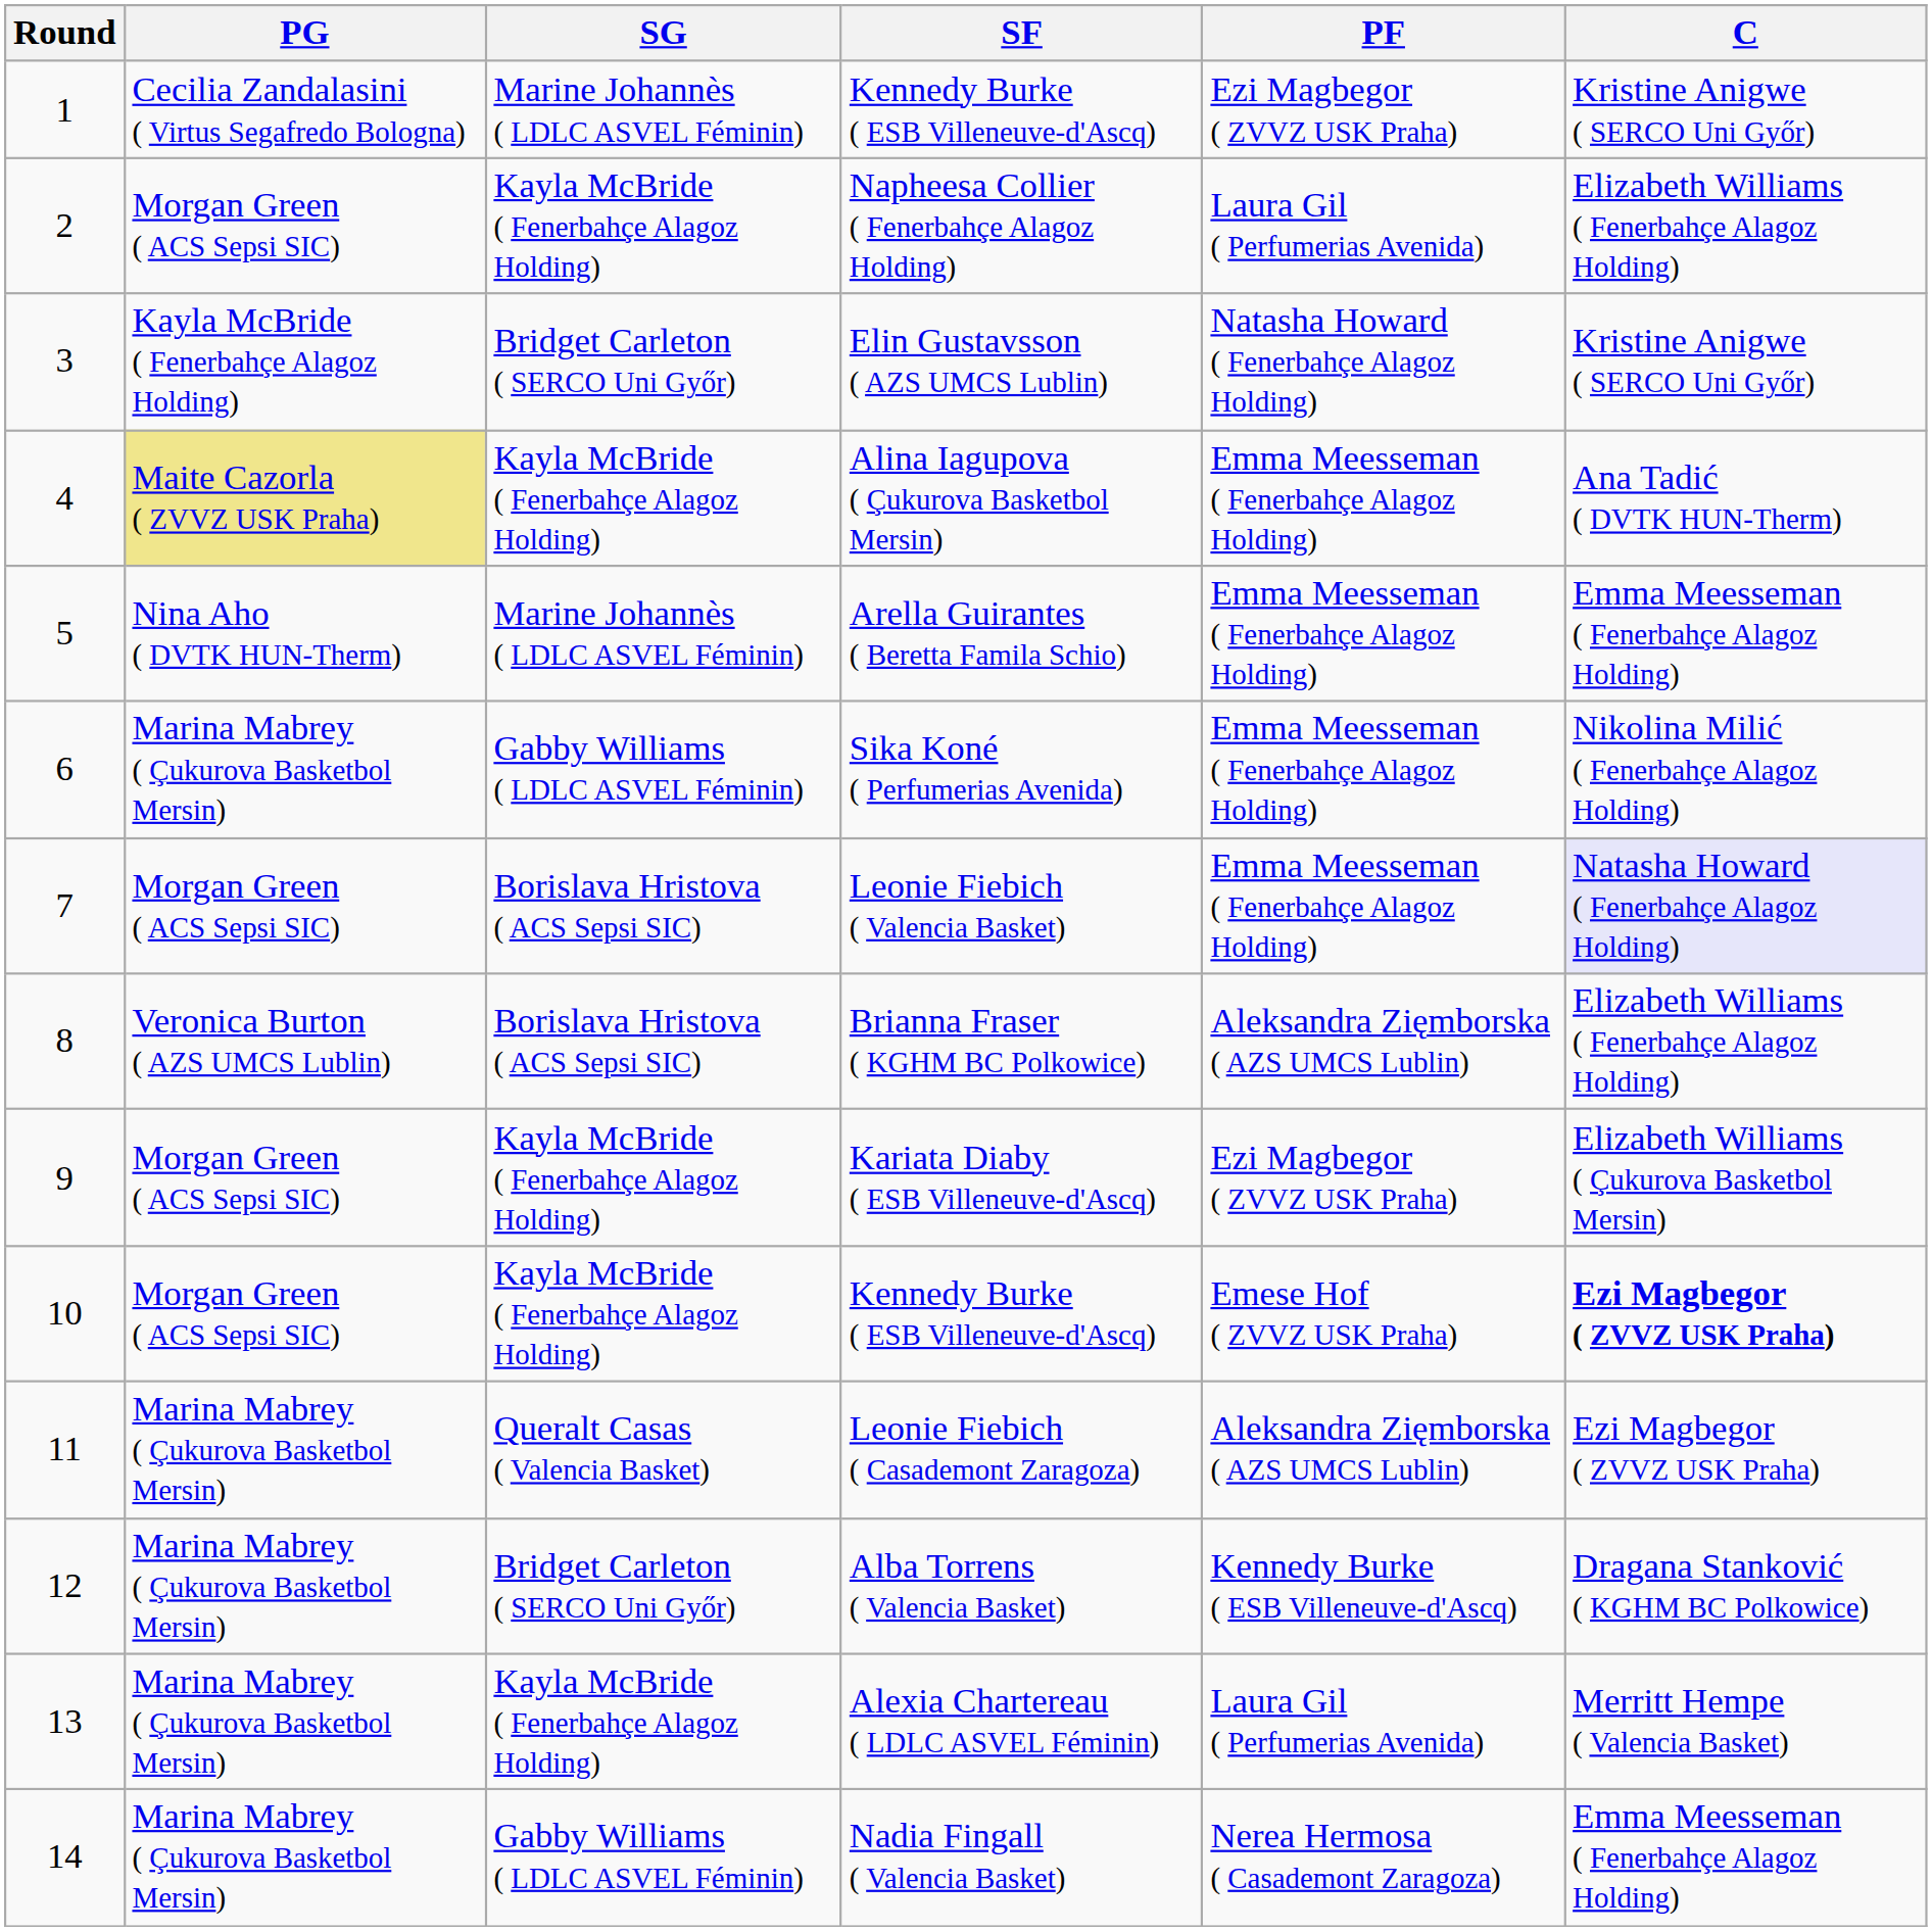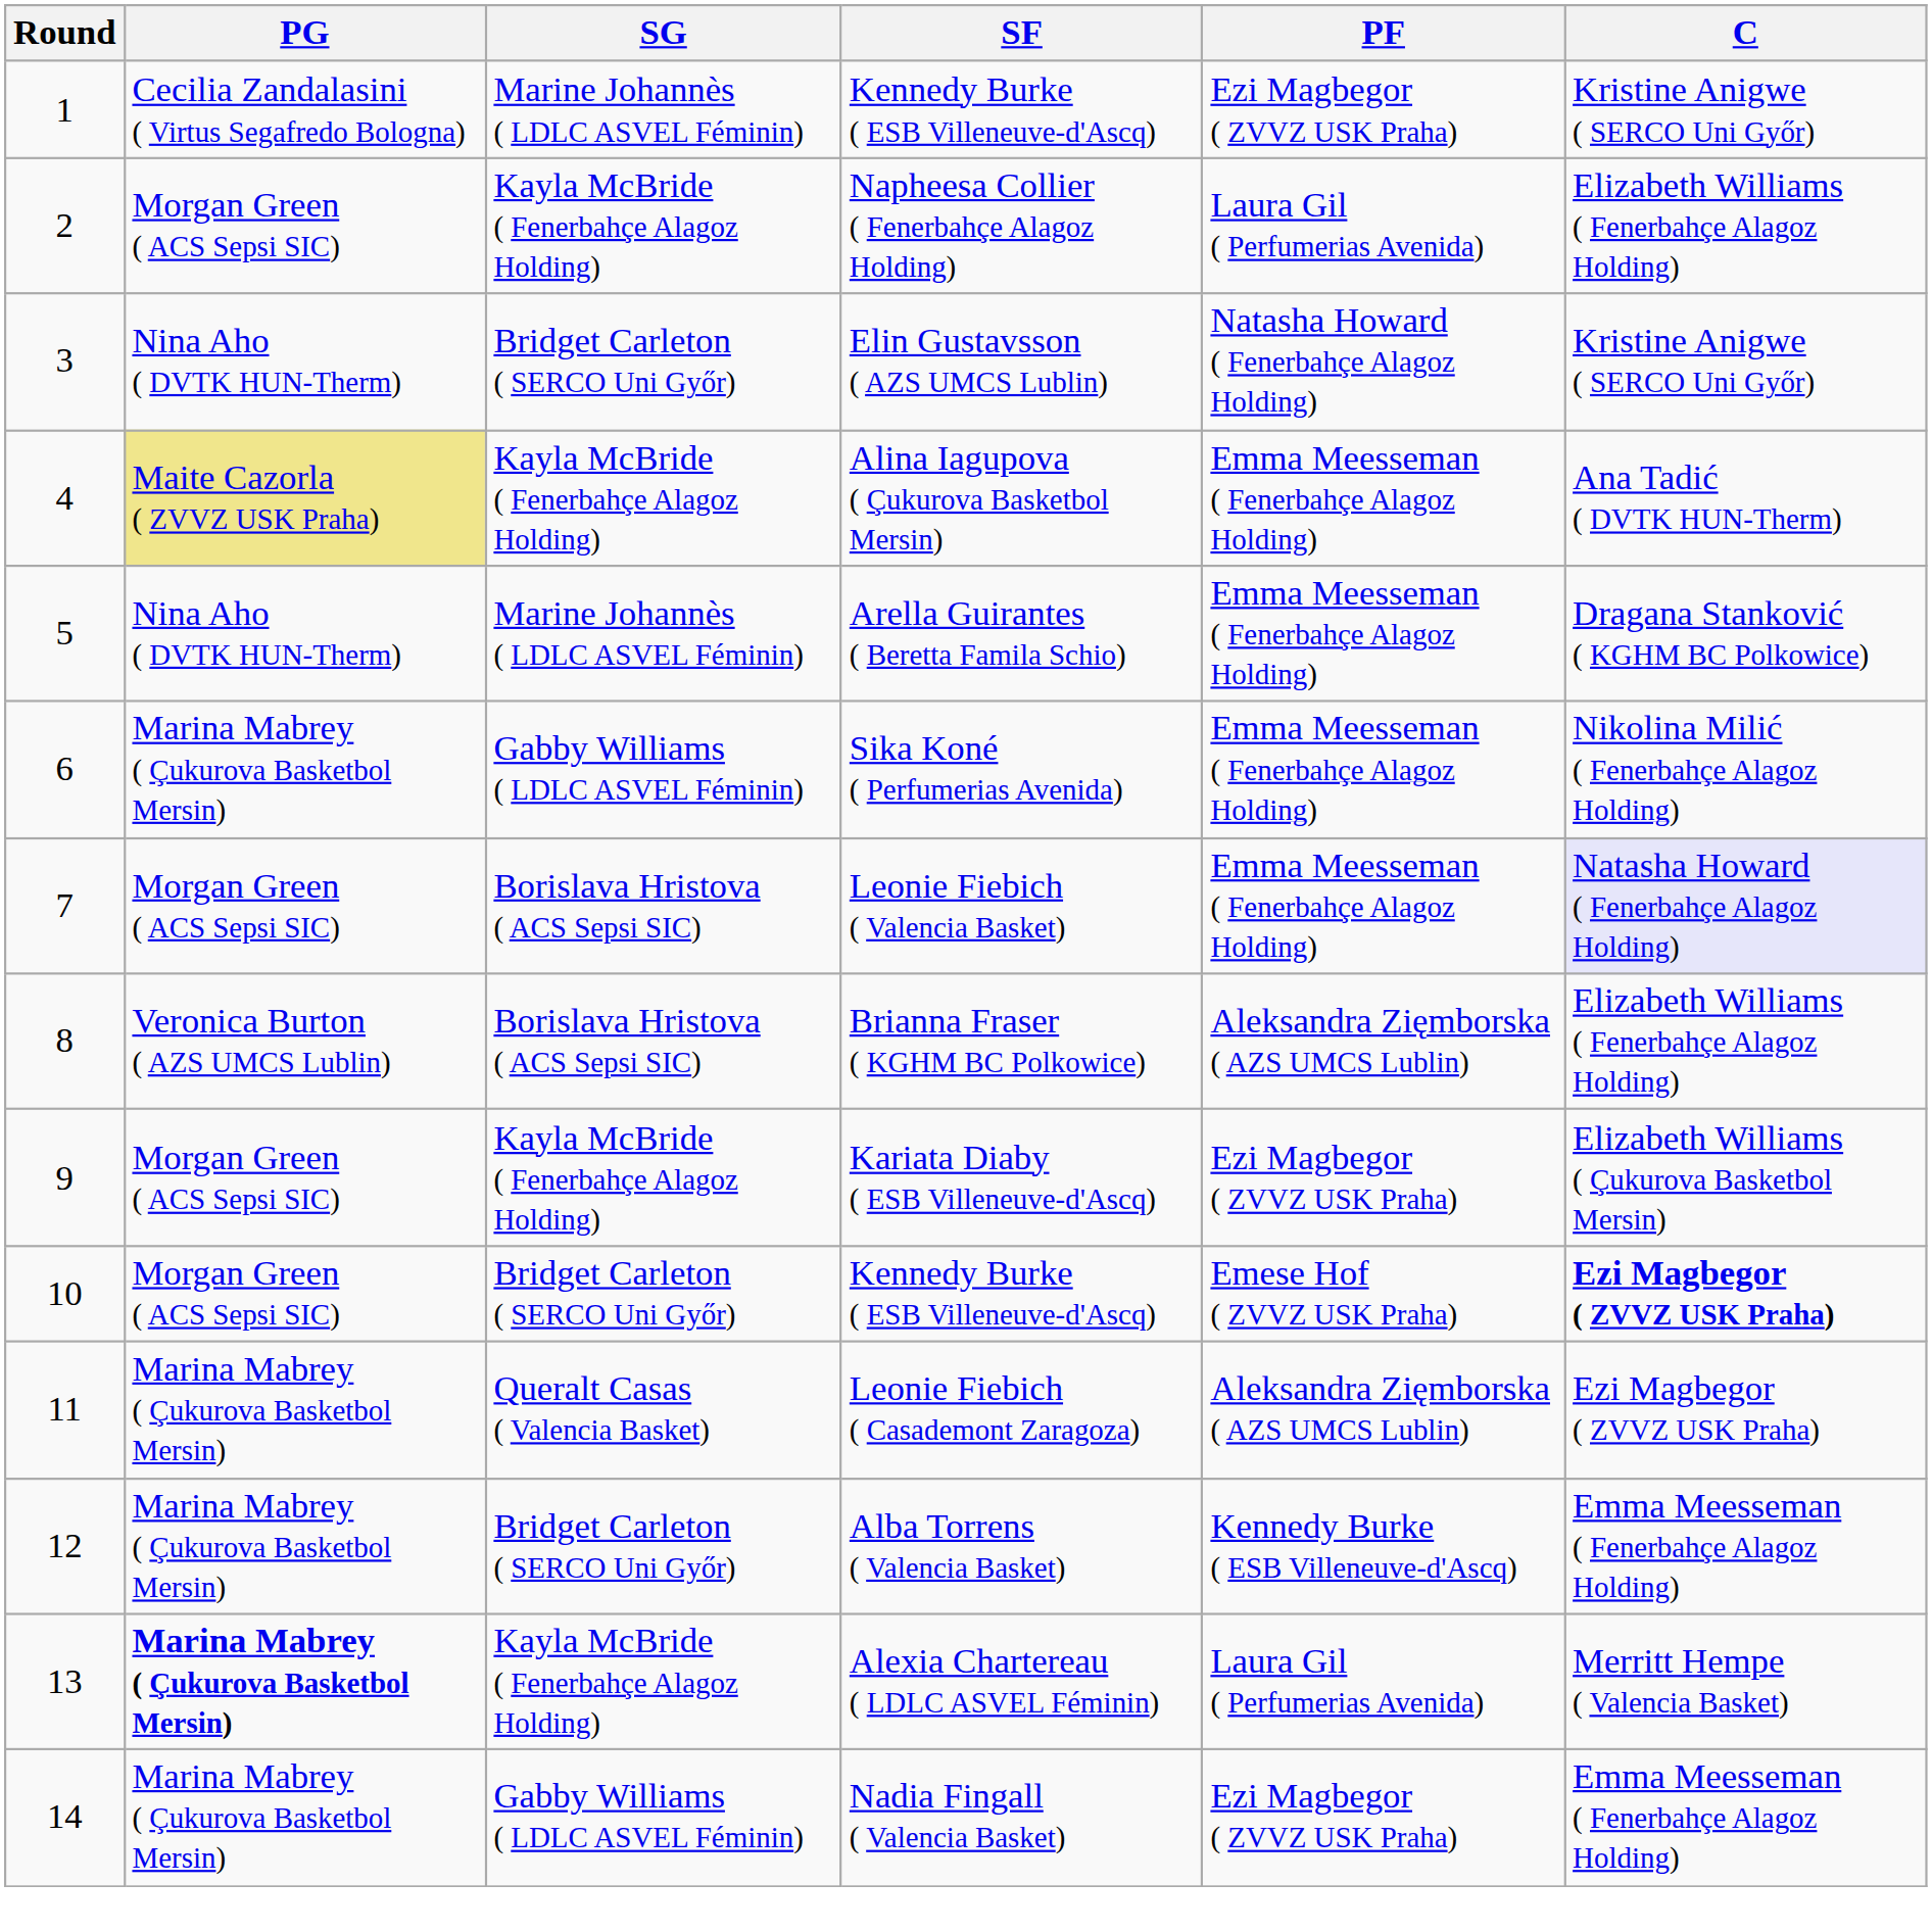Elin Gustavsson ( AZS UMCS Lublin) | PG: Kayla McBride ( Fenerbahçe Alagoz Holding) -> Nina Aho ( DVTK HUN-Therm)
Arella Guirantes ( Beretta Famila Schio) | C: Emma Meesseman ( Fenerbahçe Alagoz Holding) -> Dragana Stanković ( KGHM BC Polkowice)
10 / Kennedy Burke ( ESB Villeneuve-d'Ascq) | SG: Kayla McBride ( Fenerbahçe Alagoz Holding) -> Bridget Carleton ( SERCO Uni Győr)
Alba Torrens ( Valencia Basket) | C: Dragana Stanković ( KGHM BC Polkowice) -> Emma Meesseman ( Fenerbahçe Alagoz Holding)
Alexia Chartereau ( LDLC ASVEL Féminin) | PG: normal -> bold
Nadia Fingall ( Valencia Basket) | PF: Nerea Hermosa ( Casademont Zaragoza) -> Ezi Magbegor ( ZVVZ USK Praha)
